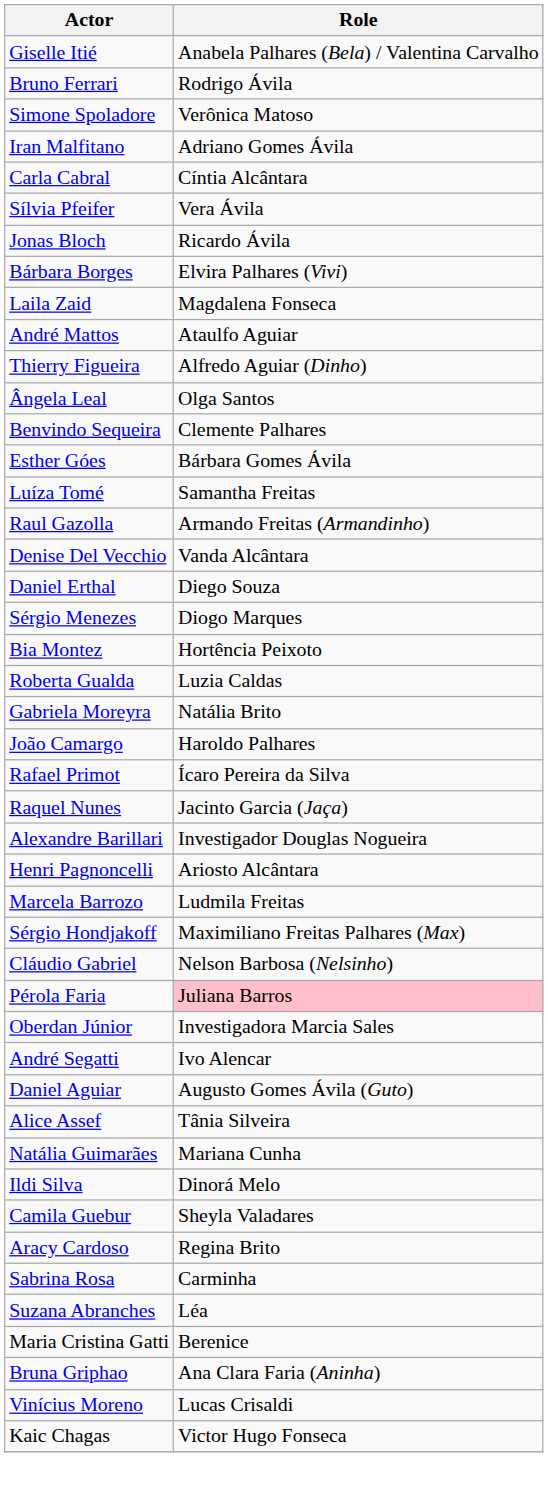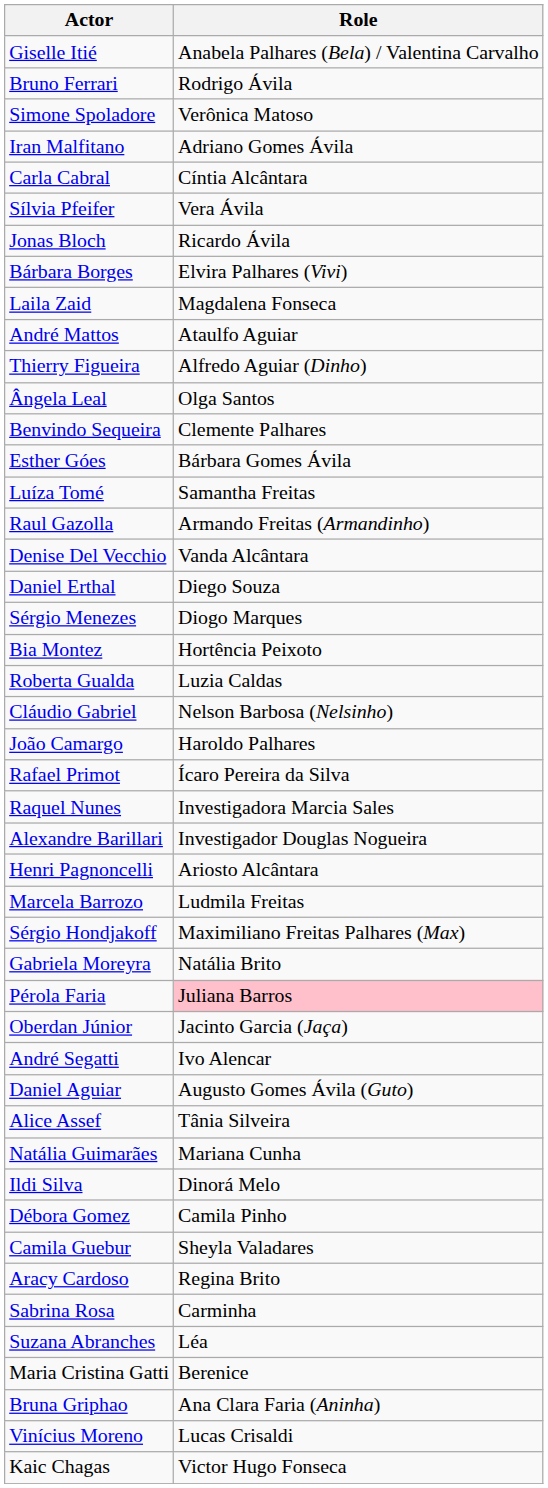rows swapped: Cláudio Gabriel <-> Gabriela Moreyra
Raquel Nunes | Role: Jacinto Garcia (Jaça) -> Investigadora Marcia Sales
Oberdan Júnior | Role: Investigadora Marcia Sales -> Jacinto Garcia (Jaça)
+ row: Débora Gomez | Camila Pinho
